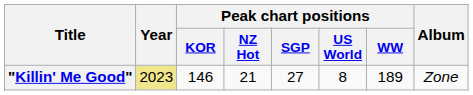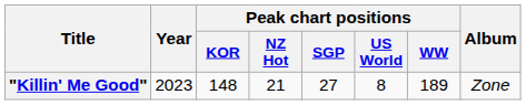"Killin' Me Good" | Year: khaki background -> no background
"Killin' Me Good" | Peak chart positions / KOR: 146 -> 148
